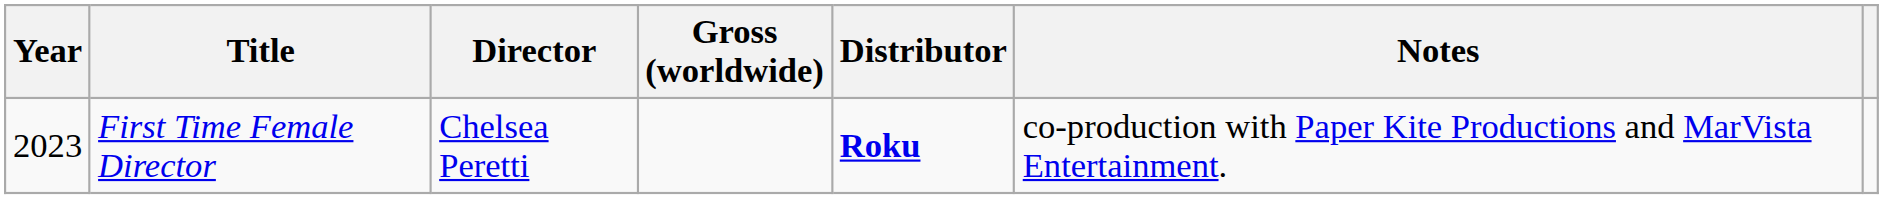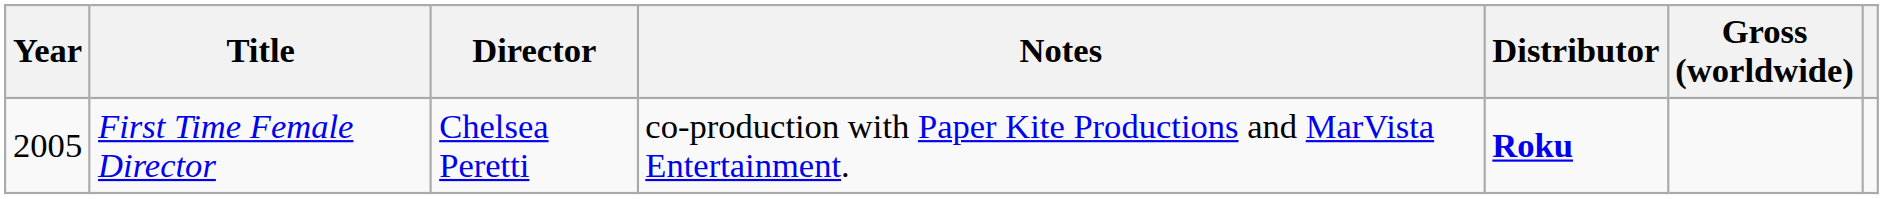columns swapped: Gross (worldwide) <-> Notes
First Time Female Director | Year: 2023 -> 2005
